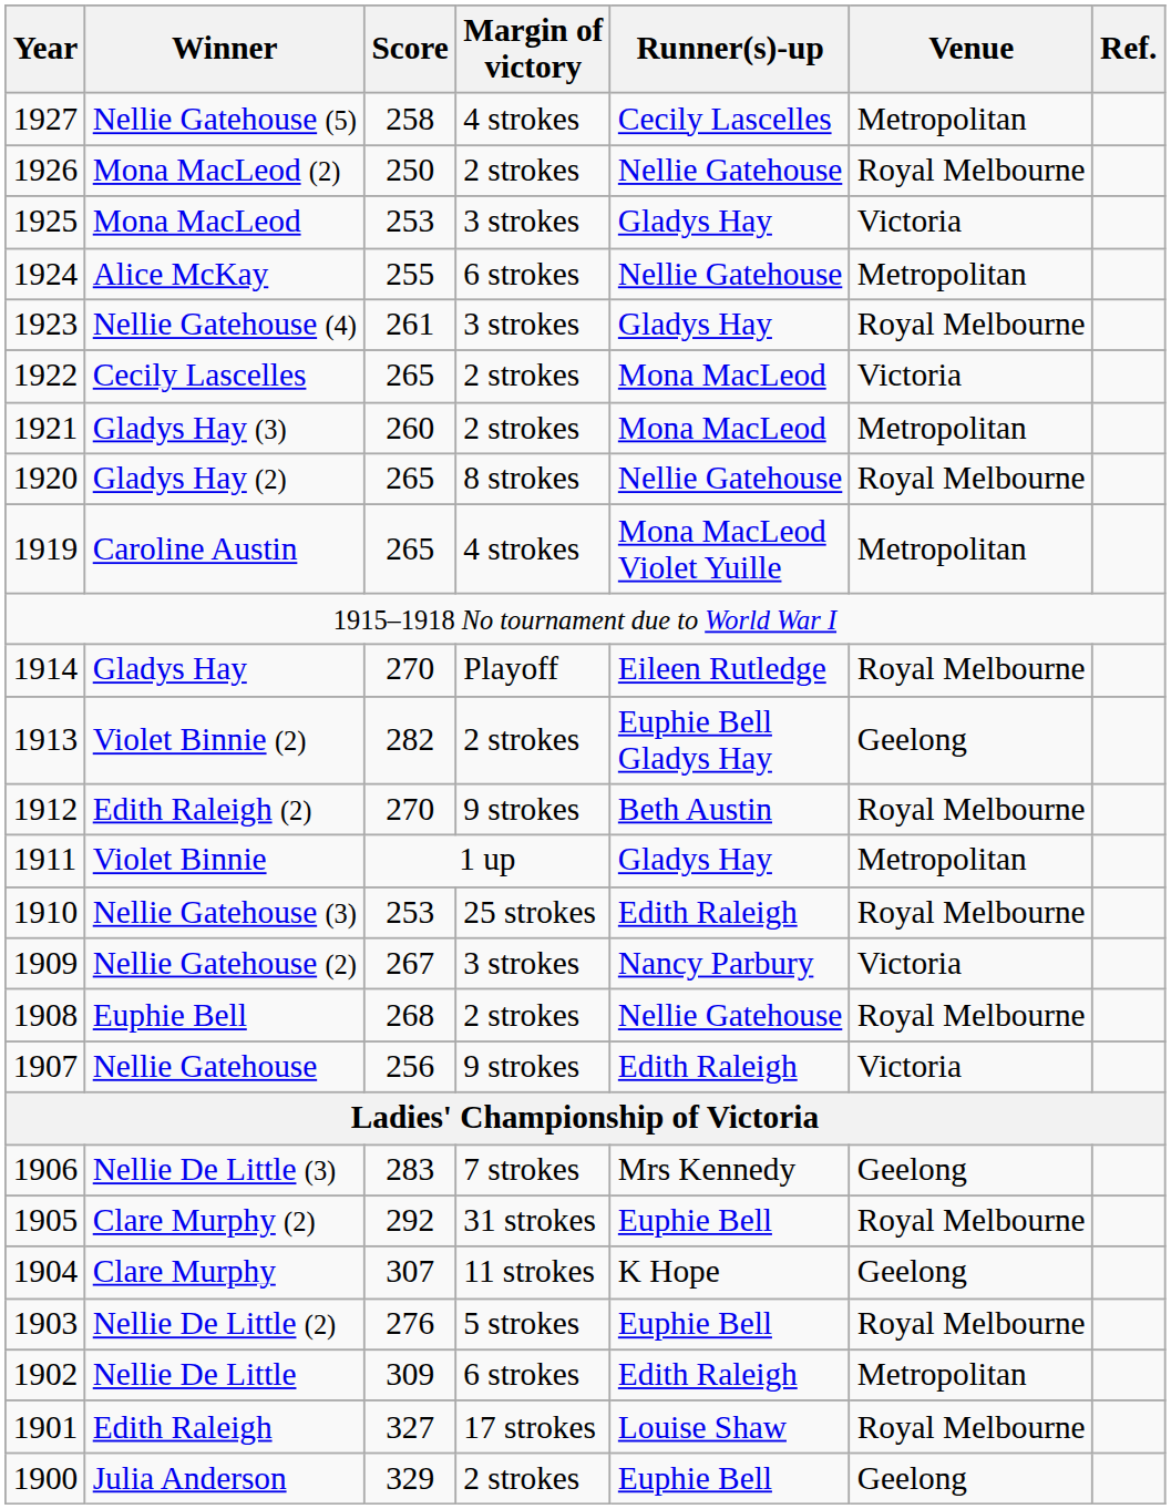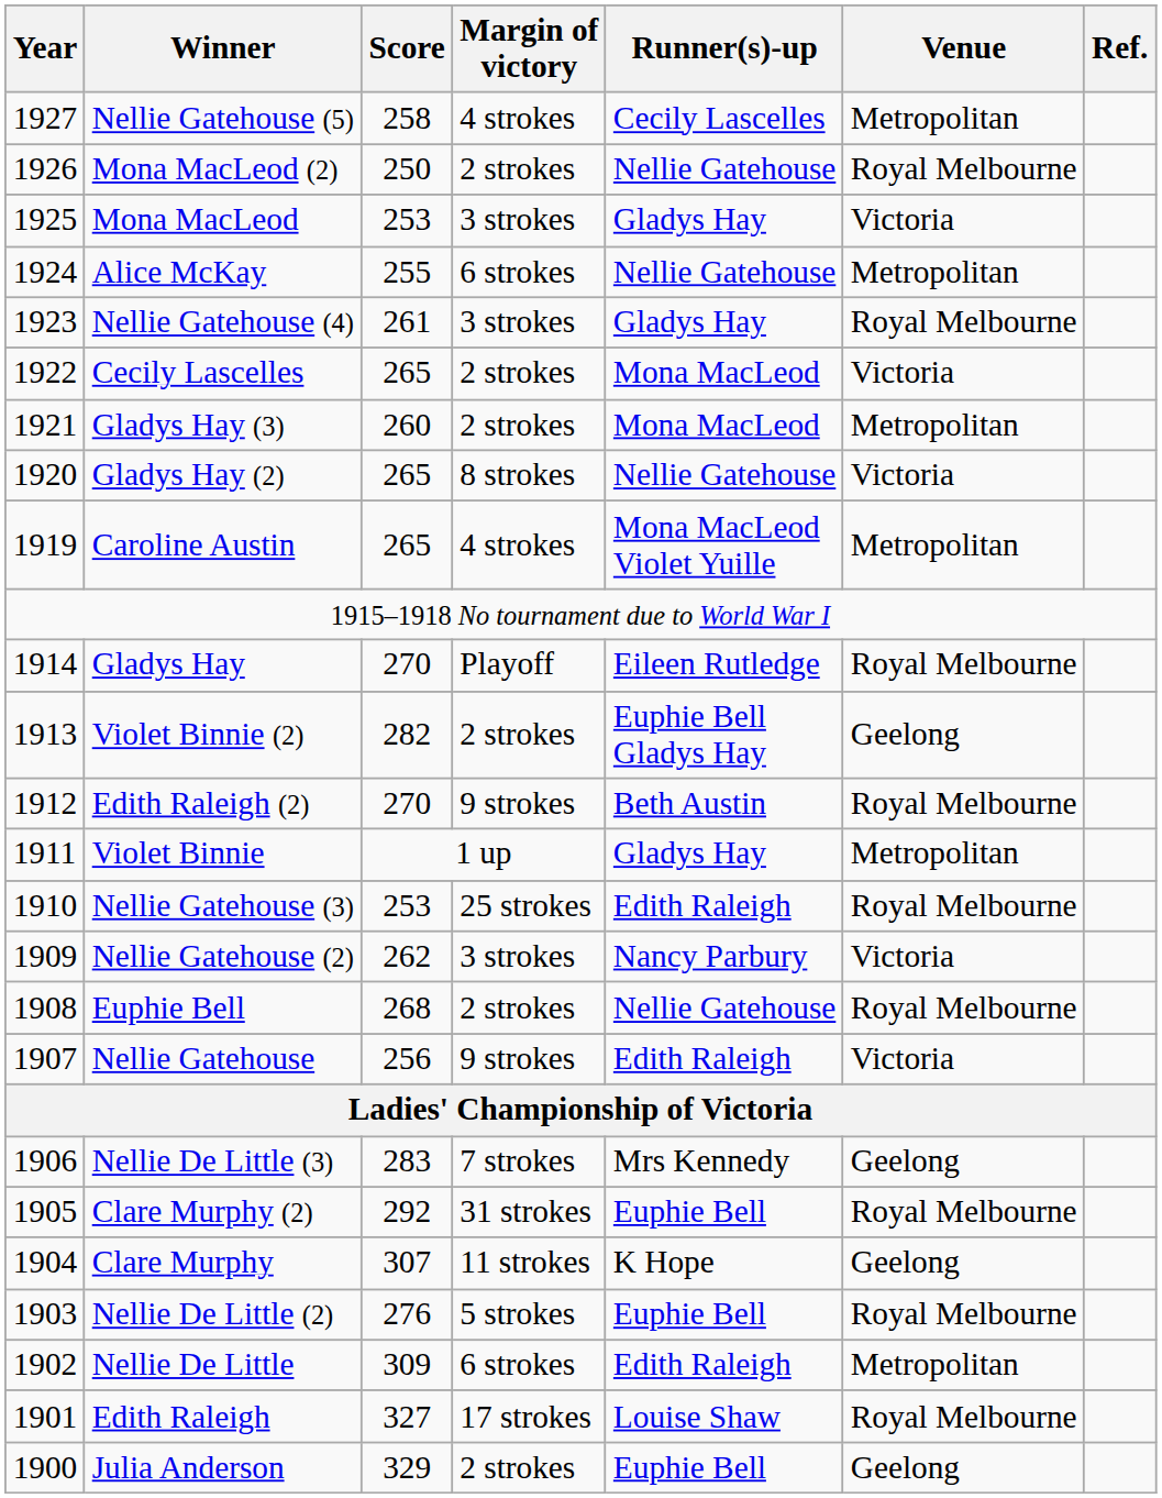Gladys Hay (2) | Venue: Royal Melbourne -> Victoria
Nellie Gatehouse (2) | Score: 267 -> 262
